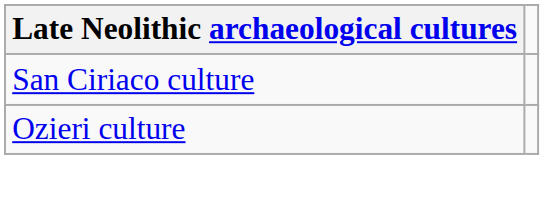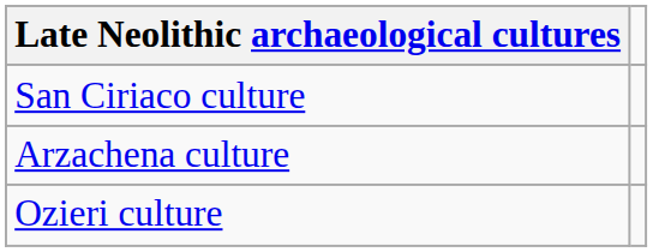+ row: Arzachena culture
